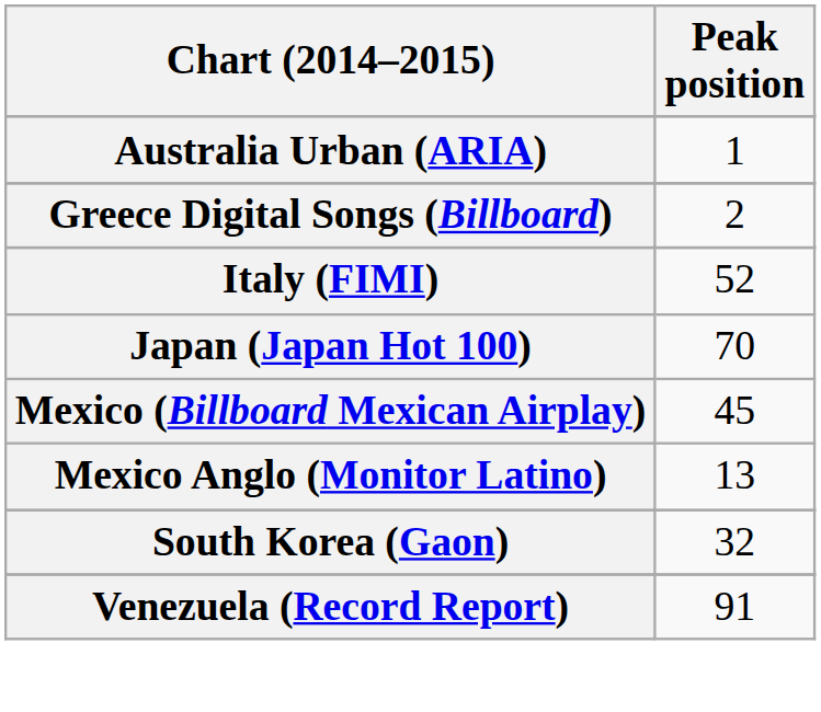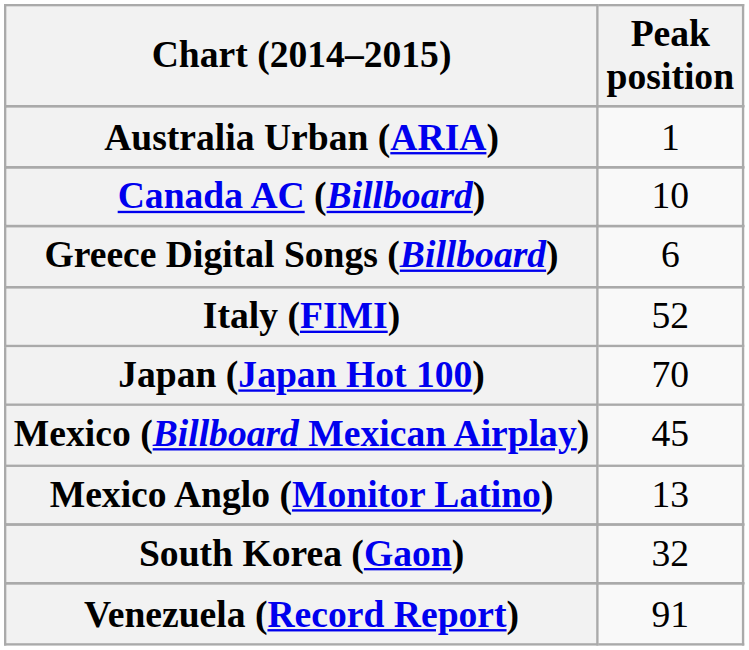+ row: Canada AC (Billboard) | 10
Greece Digital Songs (Billboard) | Peak position: 2 -> 6
